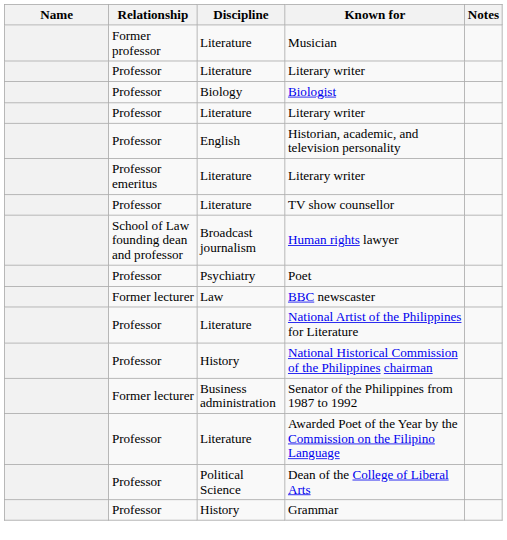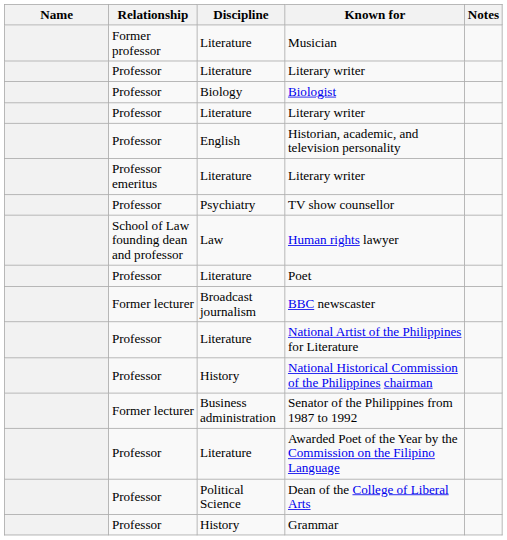TV show counsellor | Discipline: Literature -> Psychiatry
Human rights lawyer | Discipline: Broadcast journalism -> Law
Poet | Discipline: Psychiatry -> Literature
BBC newscaster | Discipline: Law -> Broadcast journalism
